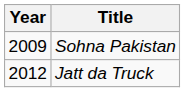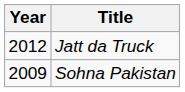rows swapped: Sohna Pakistan <-> Jatt da Truck
